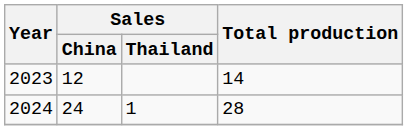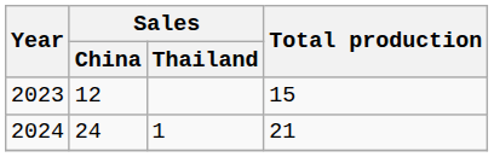2023 | Total production: 14 -> 15
2024 | Total production: 28 -> 21
